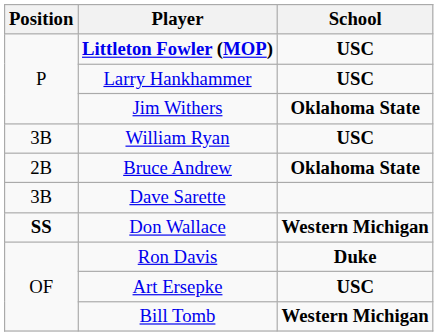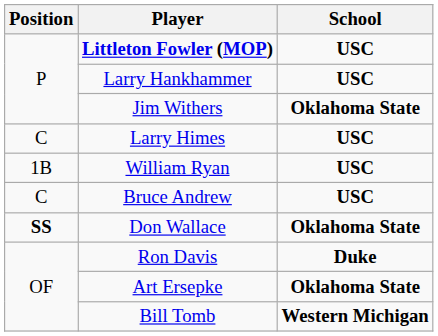+ row: C | Larry Himes | USC
William Ryan | Position: 3B -> 1B
Bruce Andrew | Position: 2B -> C
Bruce Andrew | School: Oklahoma State -> USC
- row: 3B | Dave Sarette
Don Wallace | School: Western Michigan -> Oklahoma State
Art Ersepke | School: USC -> Oklahoma State
